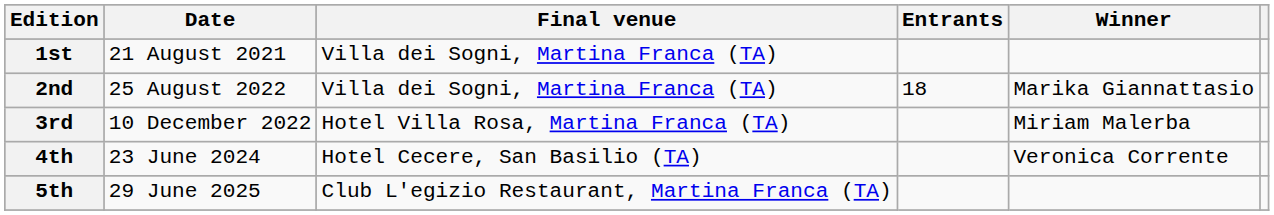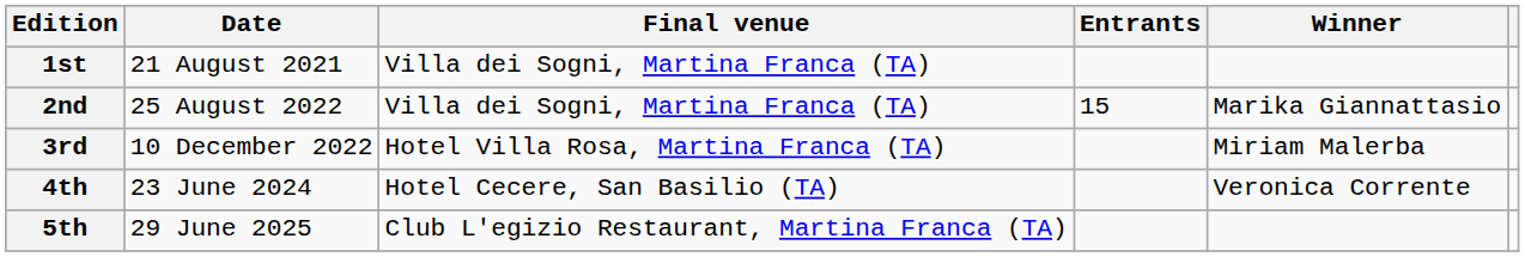2nd | Entrants: 18 -> 15
